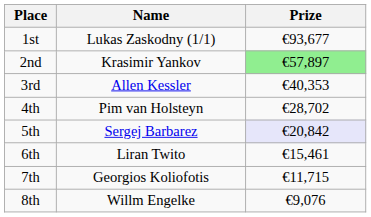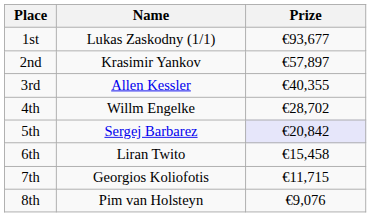2nd | Prize: lightgreen background -> no background
3rd | Prize: €40,353 -> €40,355
4th | Name: Pim van Holsteyn -> Willm Engelke
6th | Prize: €15,461 -> €15,458
8th | Name: Willm Engelke -> Pim van Holsteyn
